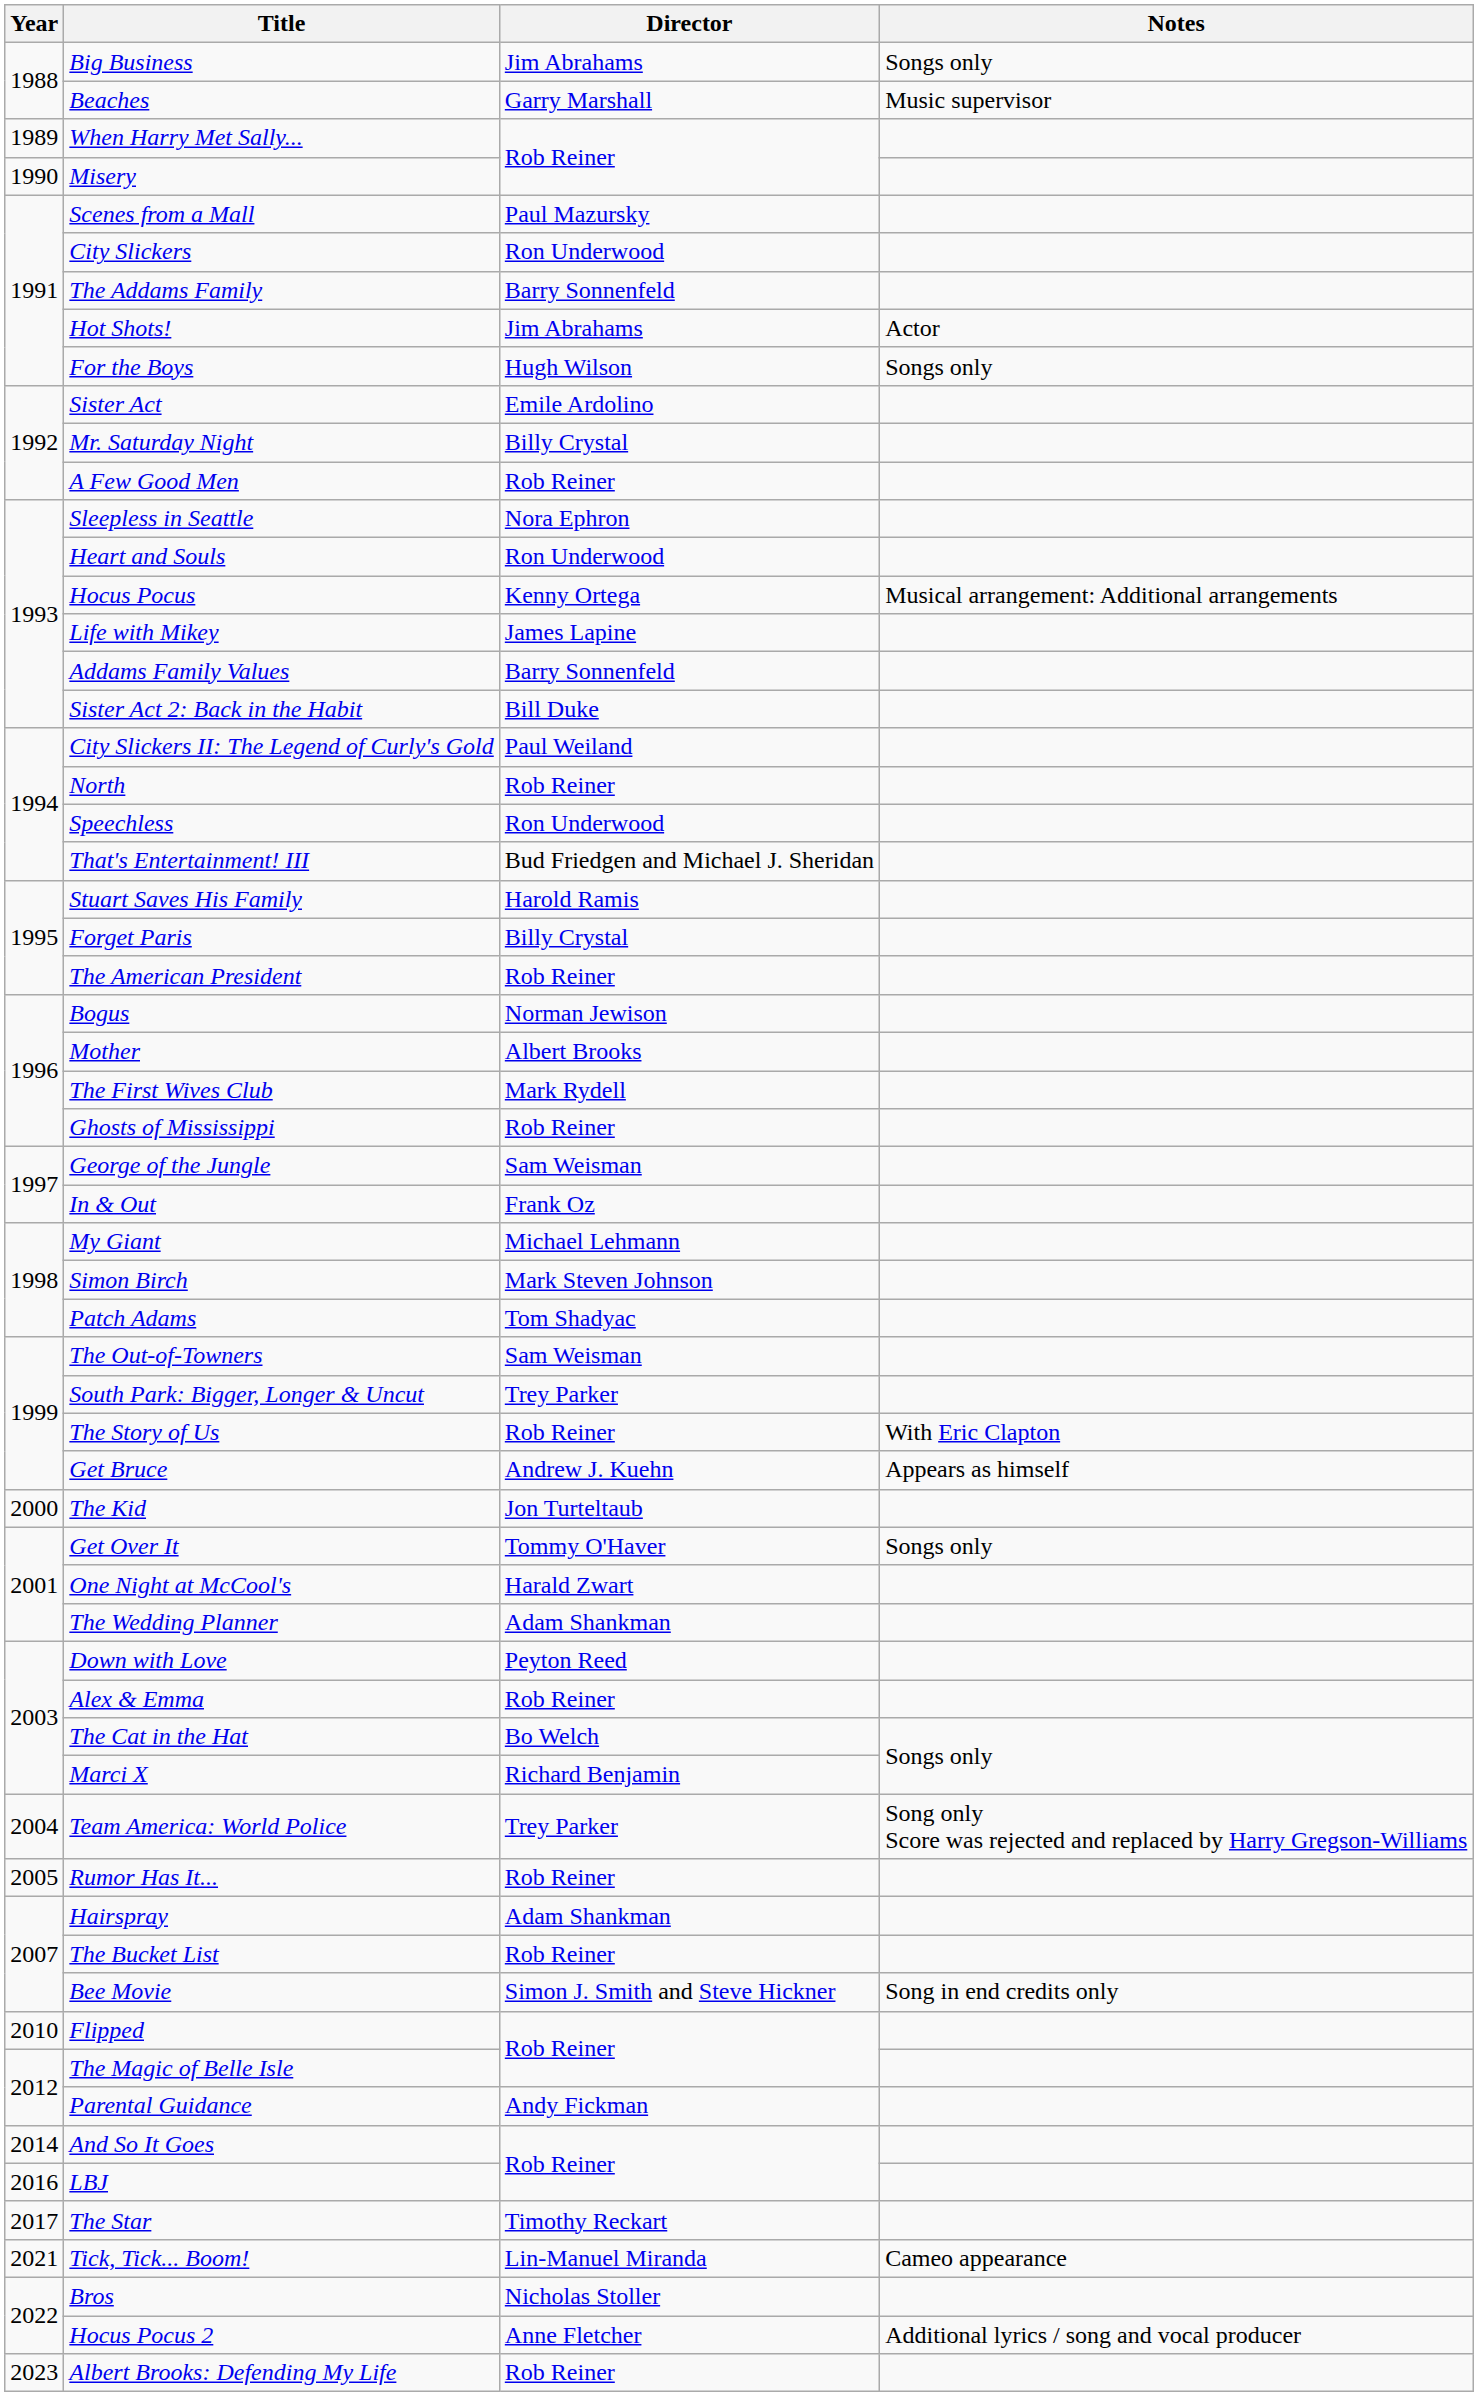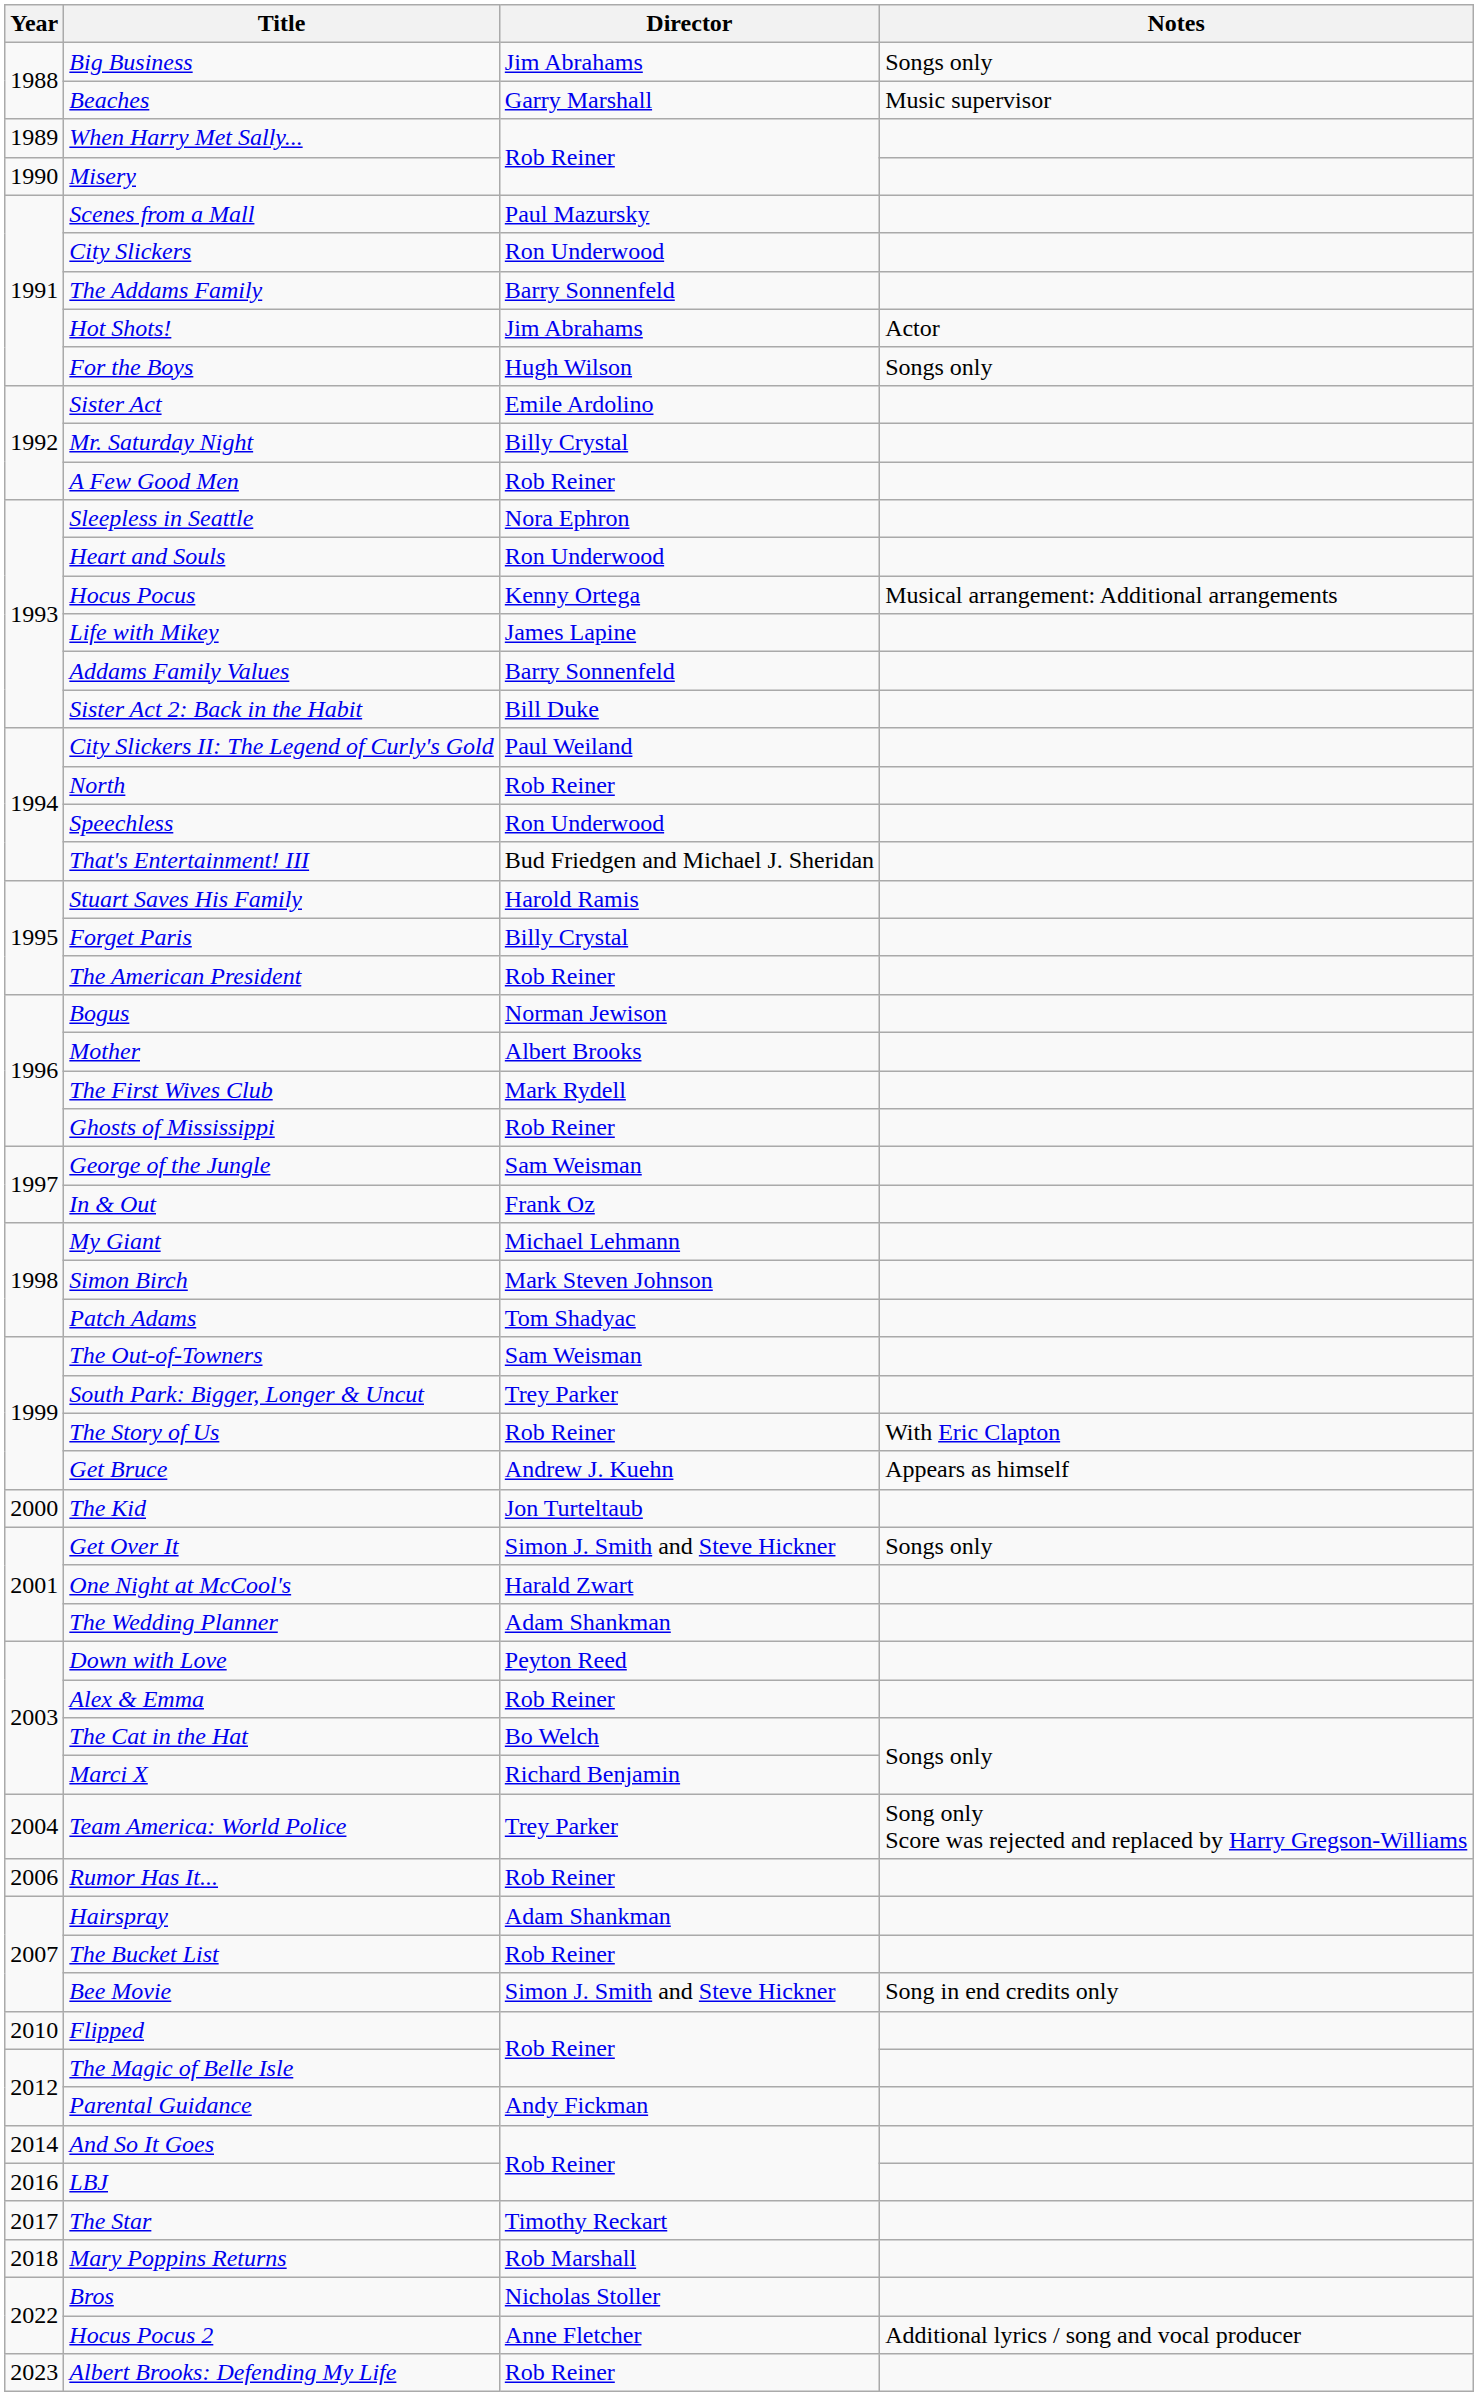Get Over It | Director: Tommy O'Haver -> Simon J. Smith and Steve Hickner
Rumor Has It... | Year: 2005 -> 2006
+ row: 2018 | Mary Poppins Returns | Rob Marshall
- row: 2021 | Tick, Tick... Boom! | Lin-Manuel Miranda | Cameo appearance
